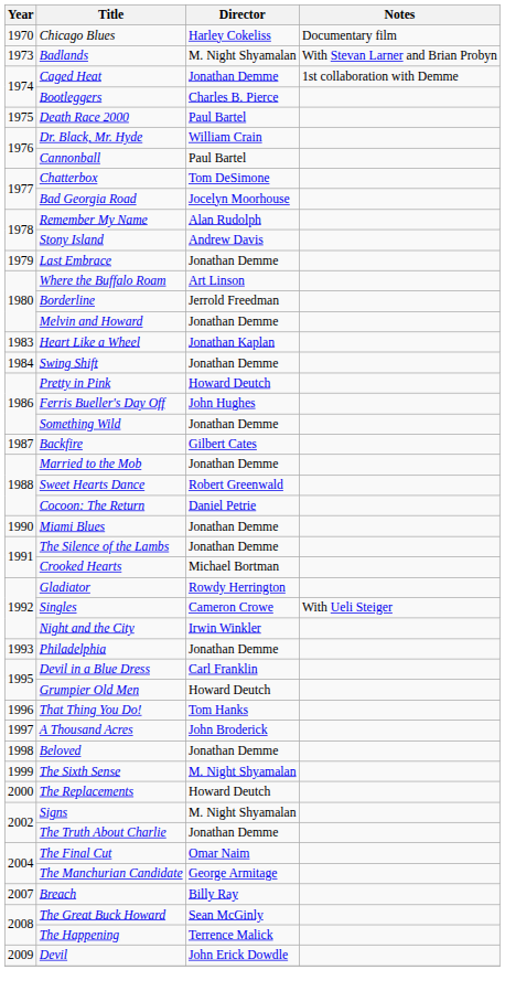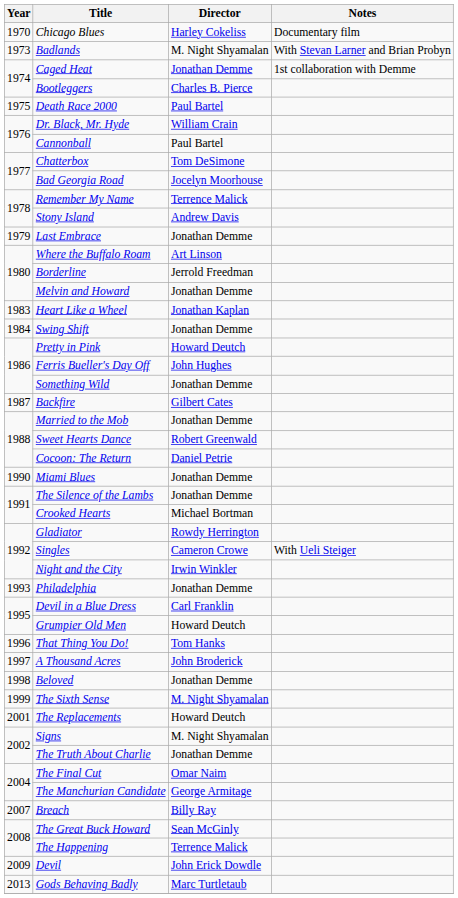Remember My Name | Director: Alan Rudolph -> Terrence Malick
The Replacements | Year: 2000 -> 2001
+ row: 2013 | Gods Behaving Badly | Marc Turtletaub
